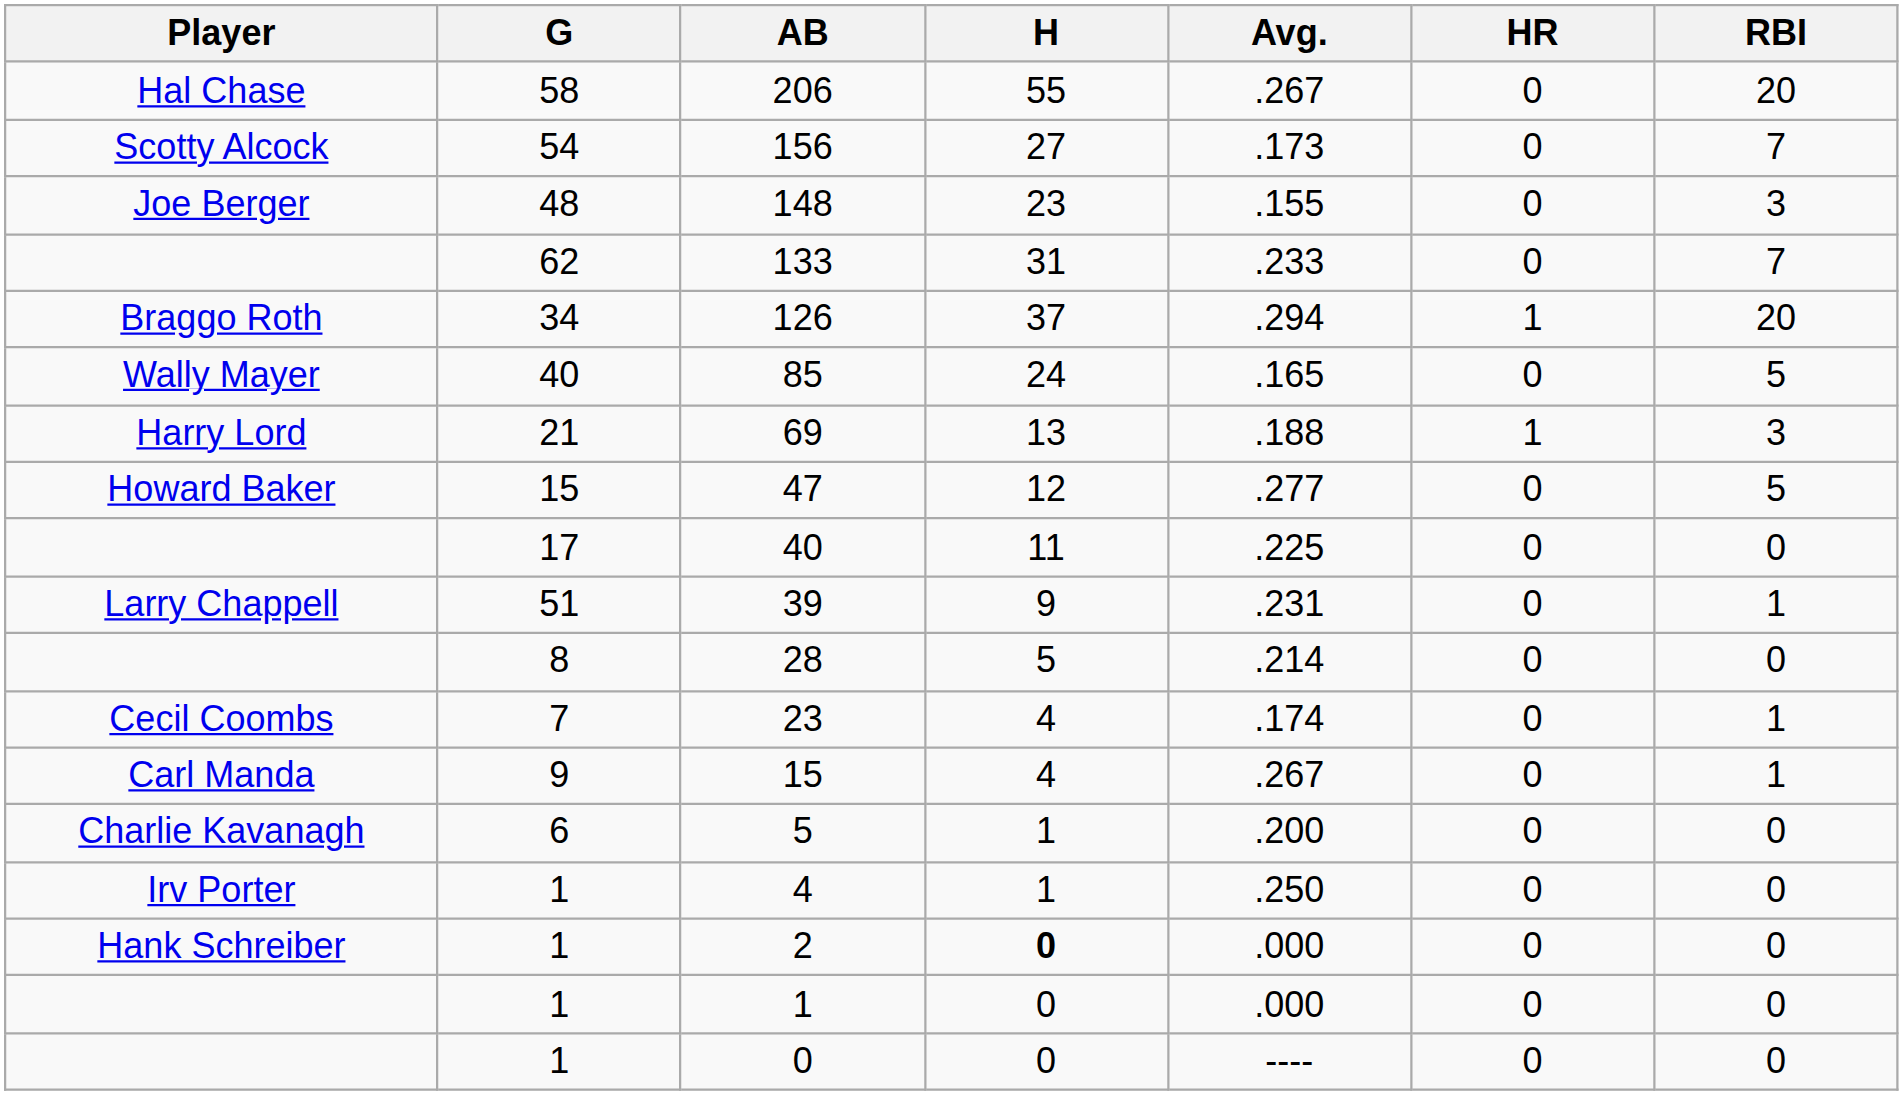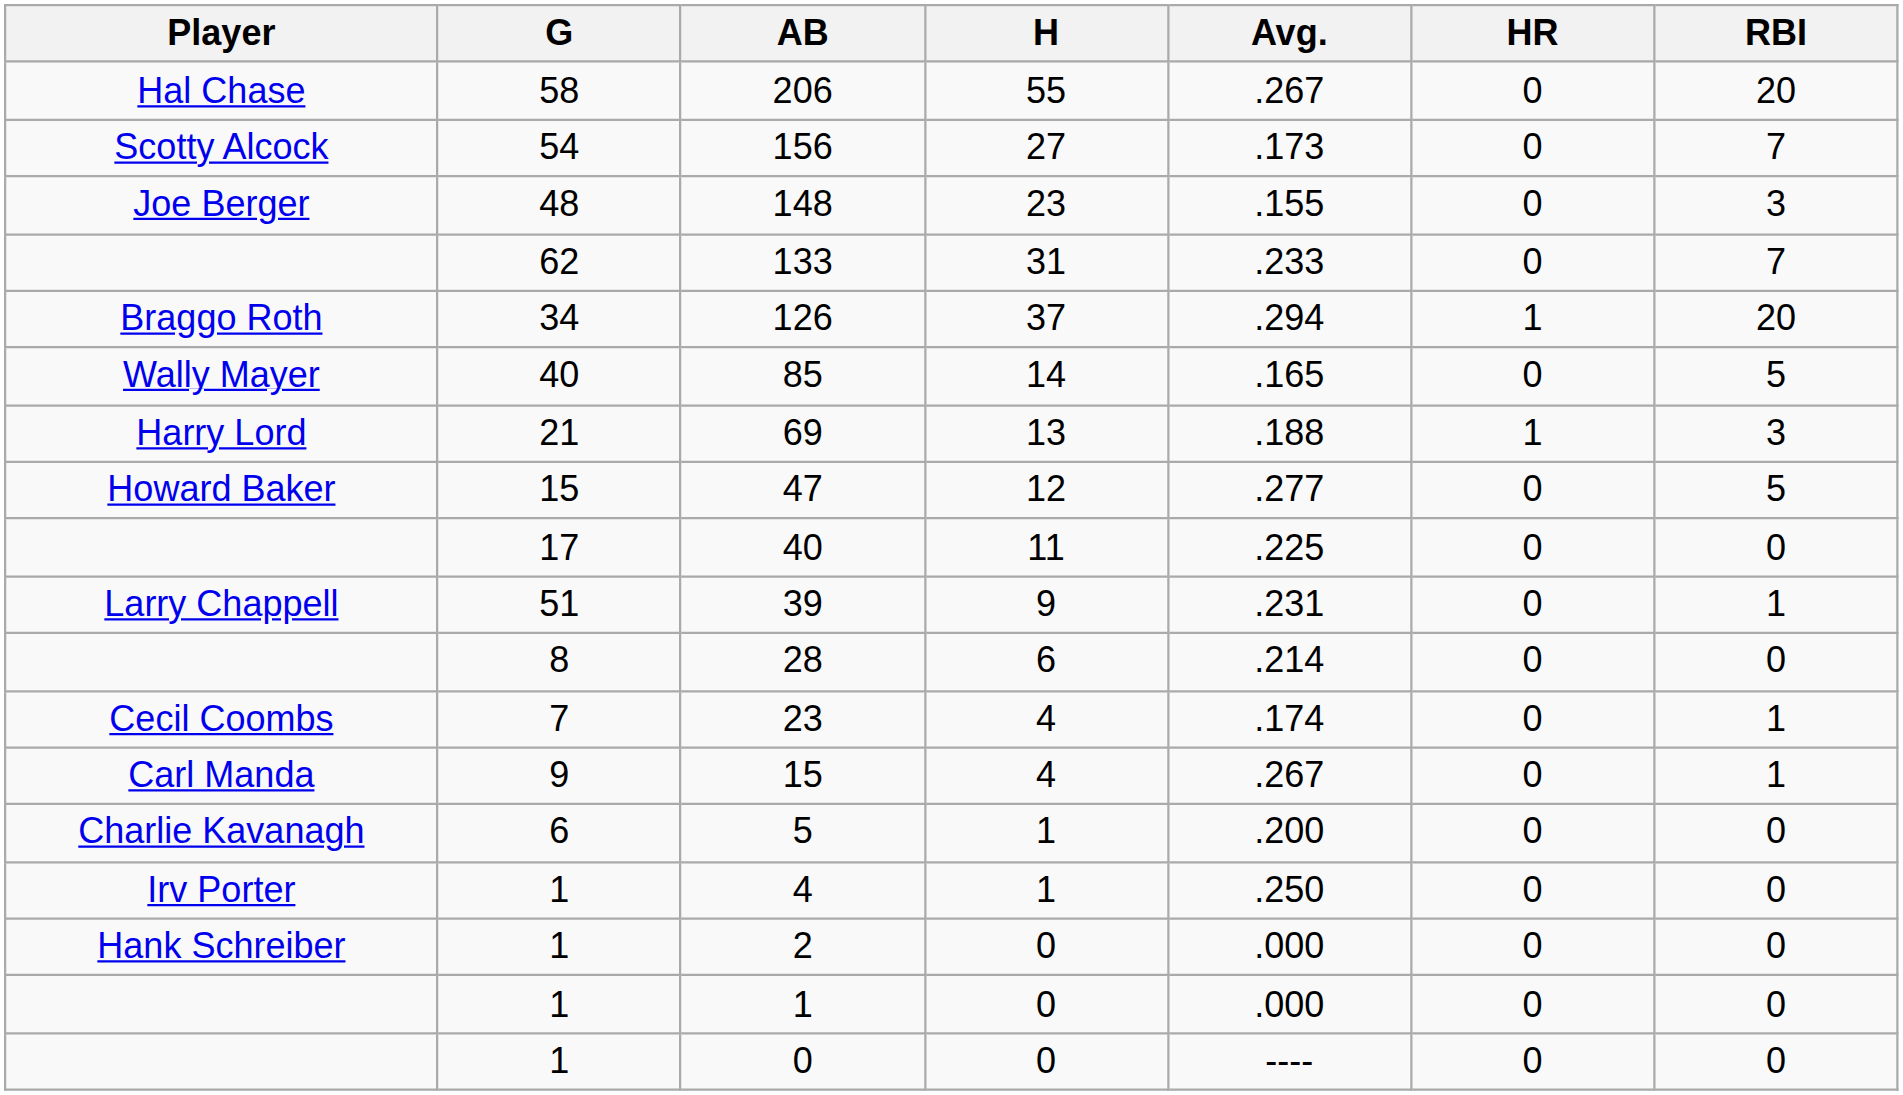85 | H: 24 -> 14
28 | H: 5 -> 6
2 | H: bold -> normal
